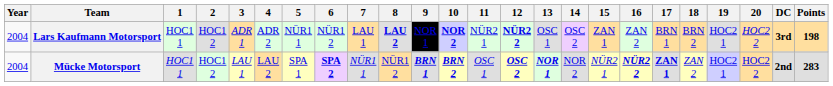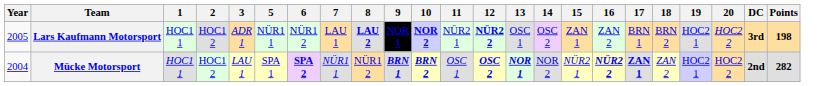- column: 4 | ADR 2 | LAU 2
Lars Kaufmann Motorsport | Year: 2004 -> 2005
Mücke Motorsport | Points: 283 -> 282
